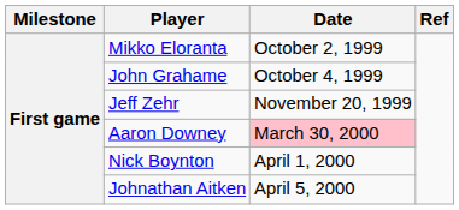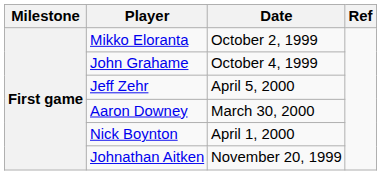Jeff Zehr | Date: November 20, 1999 -> April 5, 2000
Aaron Downey | Date: pink background -> no background
Johnathan Aitken | Date: April 5, 2000 -> November 20, 1999
